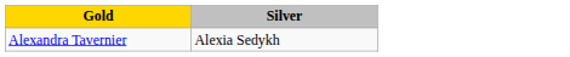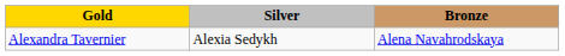+ column: Bronze | Alena Navahrodskaya
